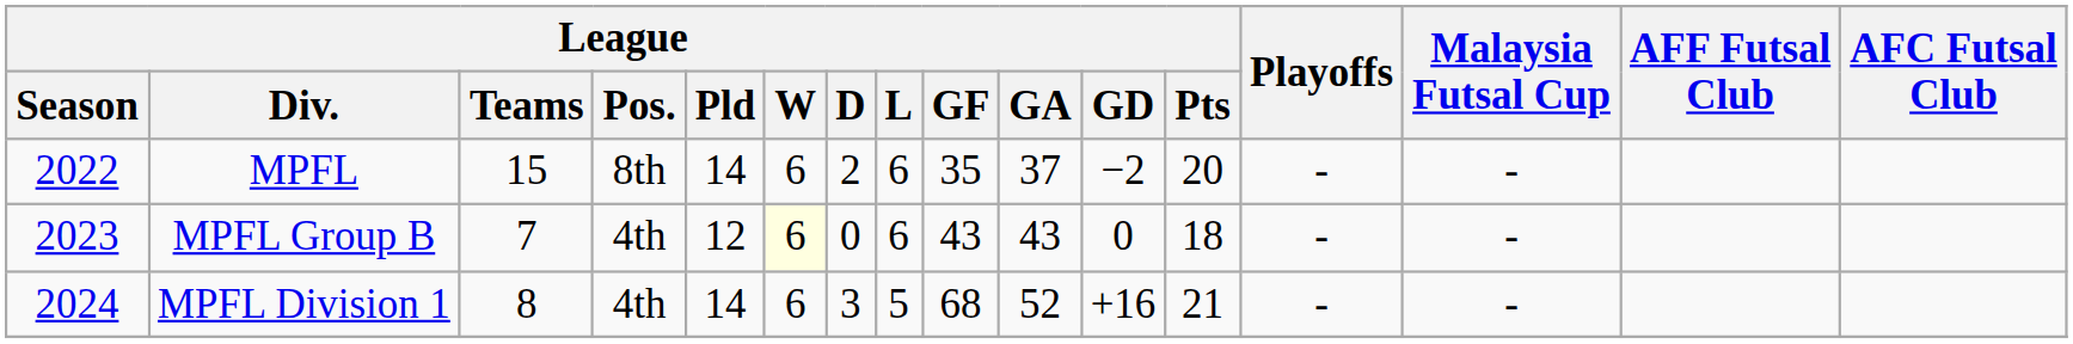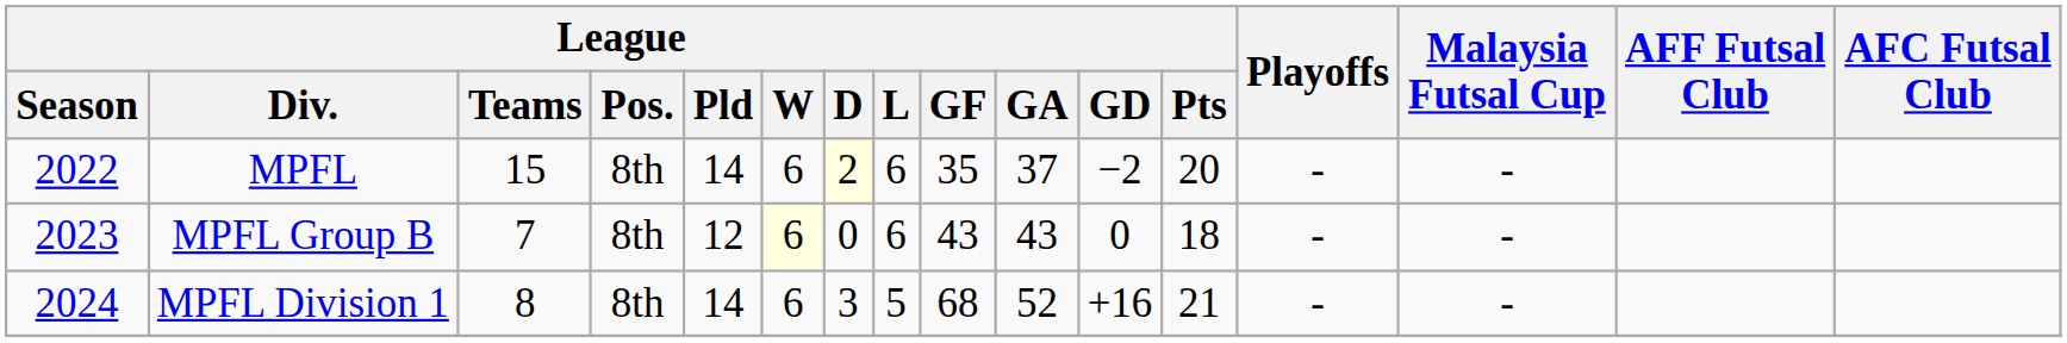MPFL | League / D: no background -> lightyellow background
MPFL Group B | League / Pos.: 4th -> 8th
MPFL Division 1 | League / Pos.: 4th -> 8th
